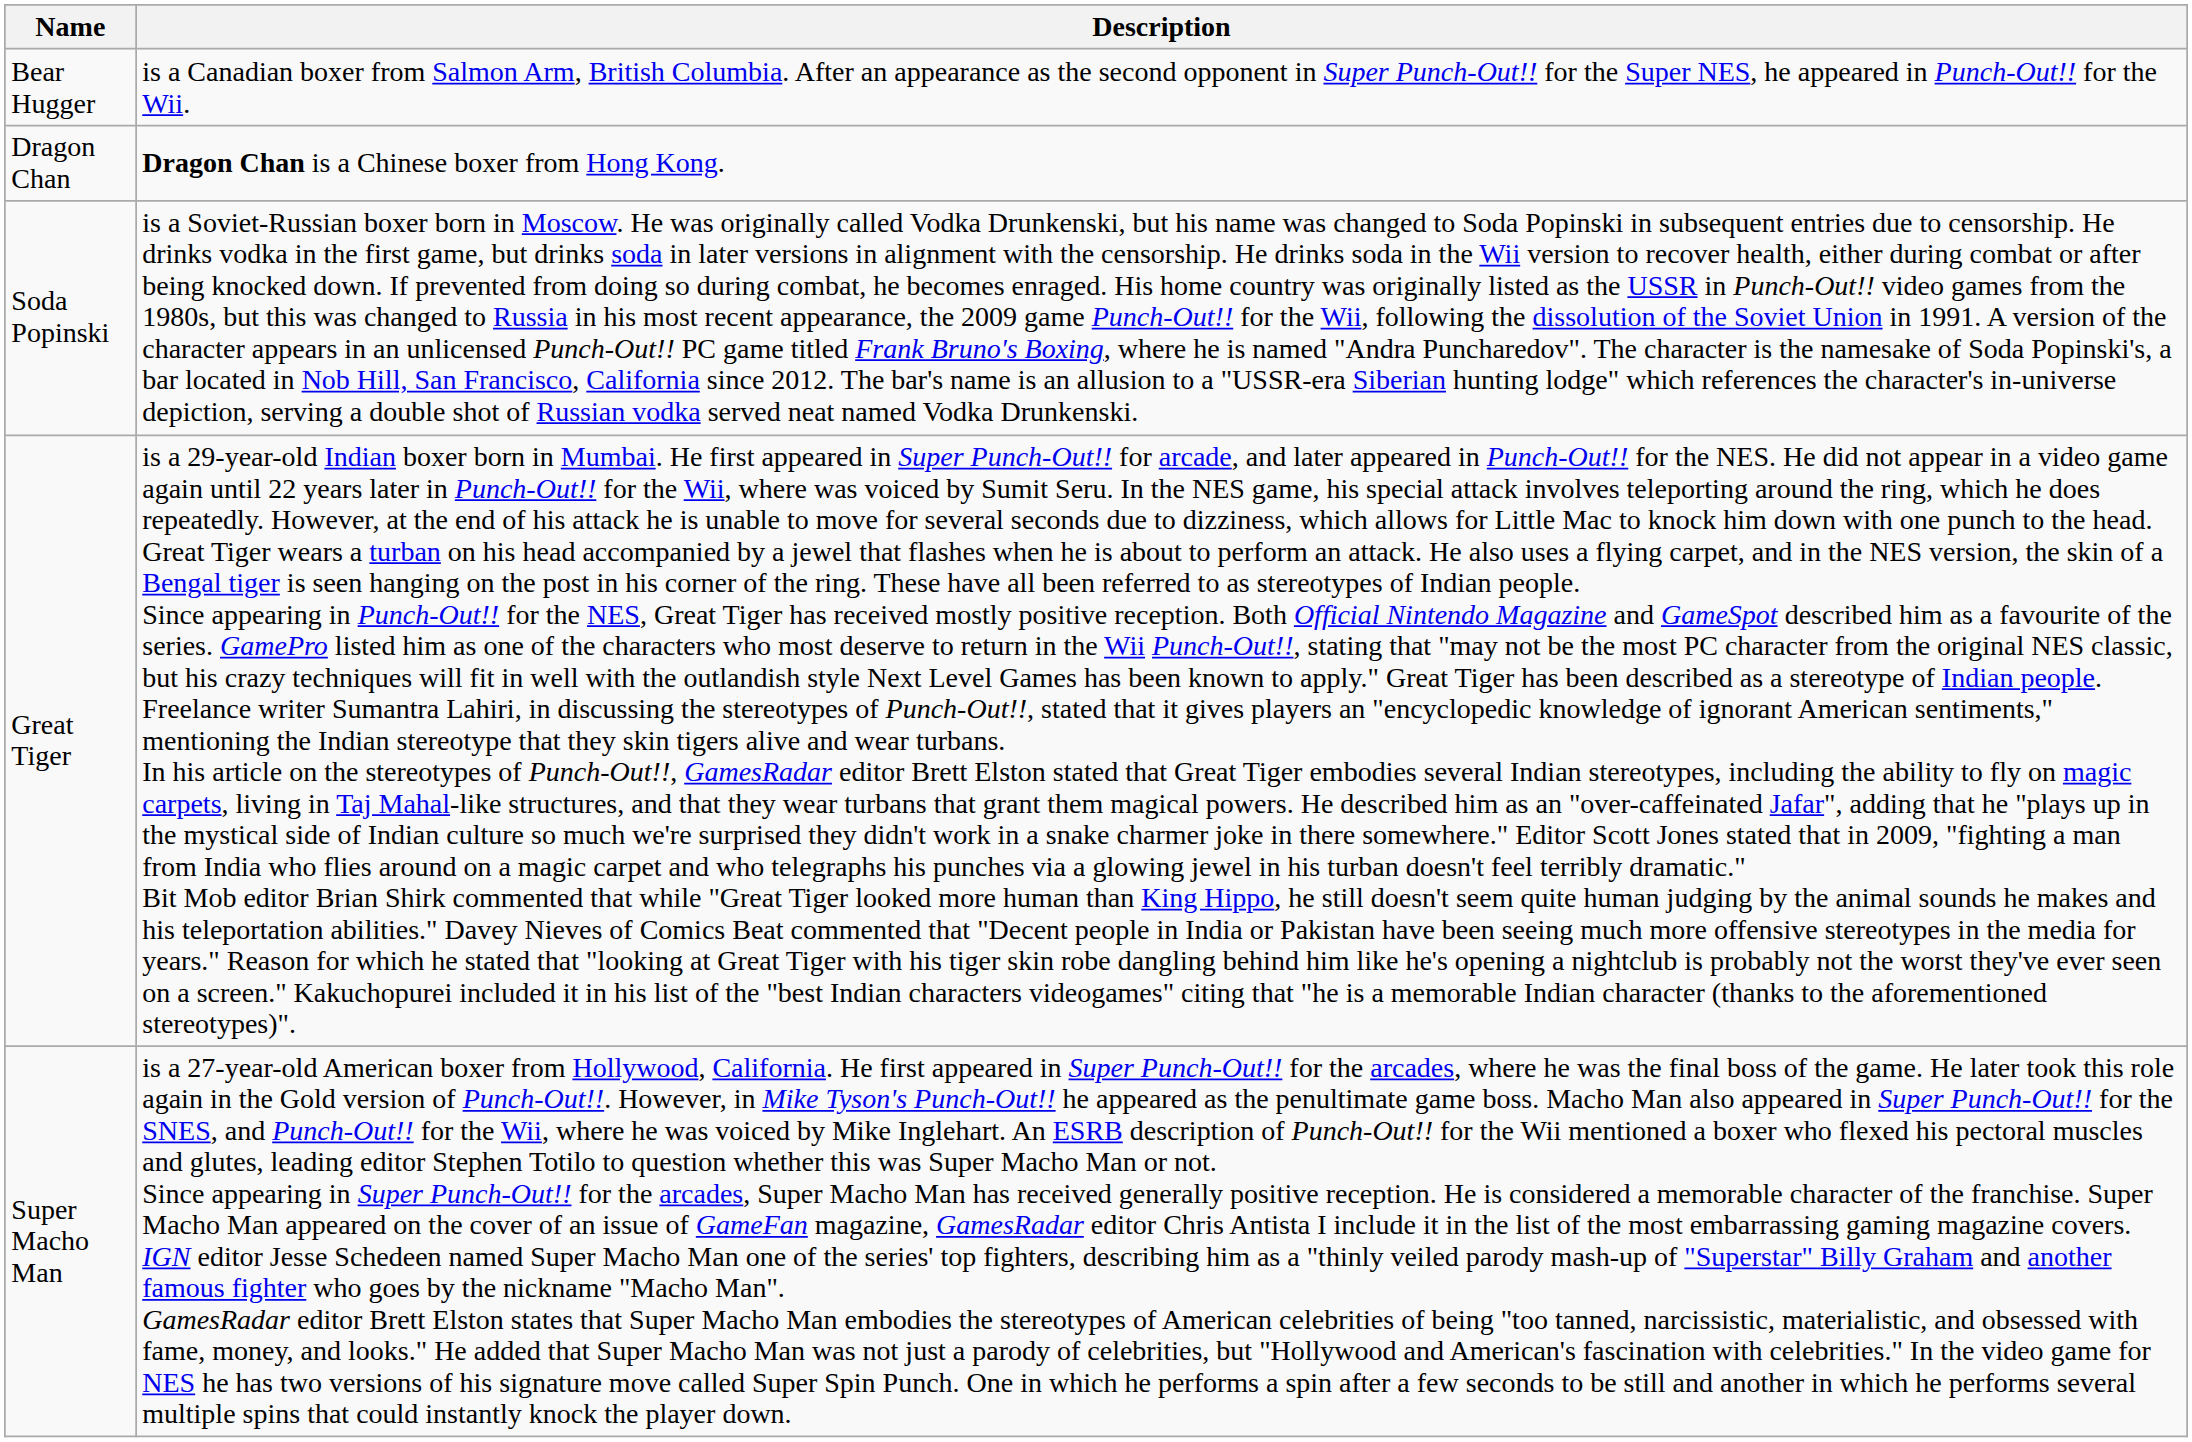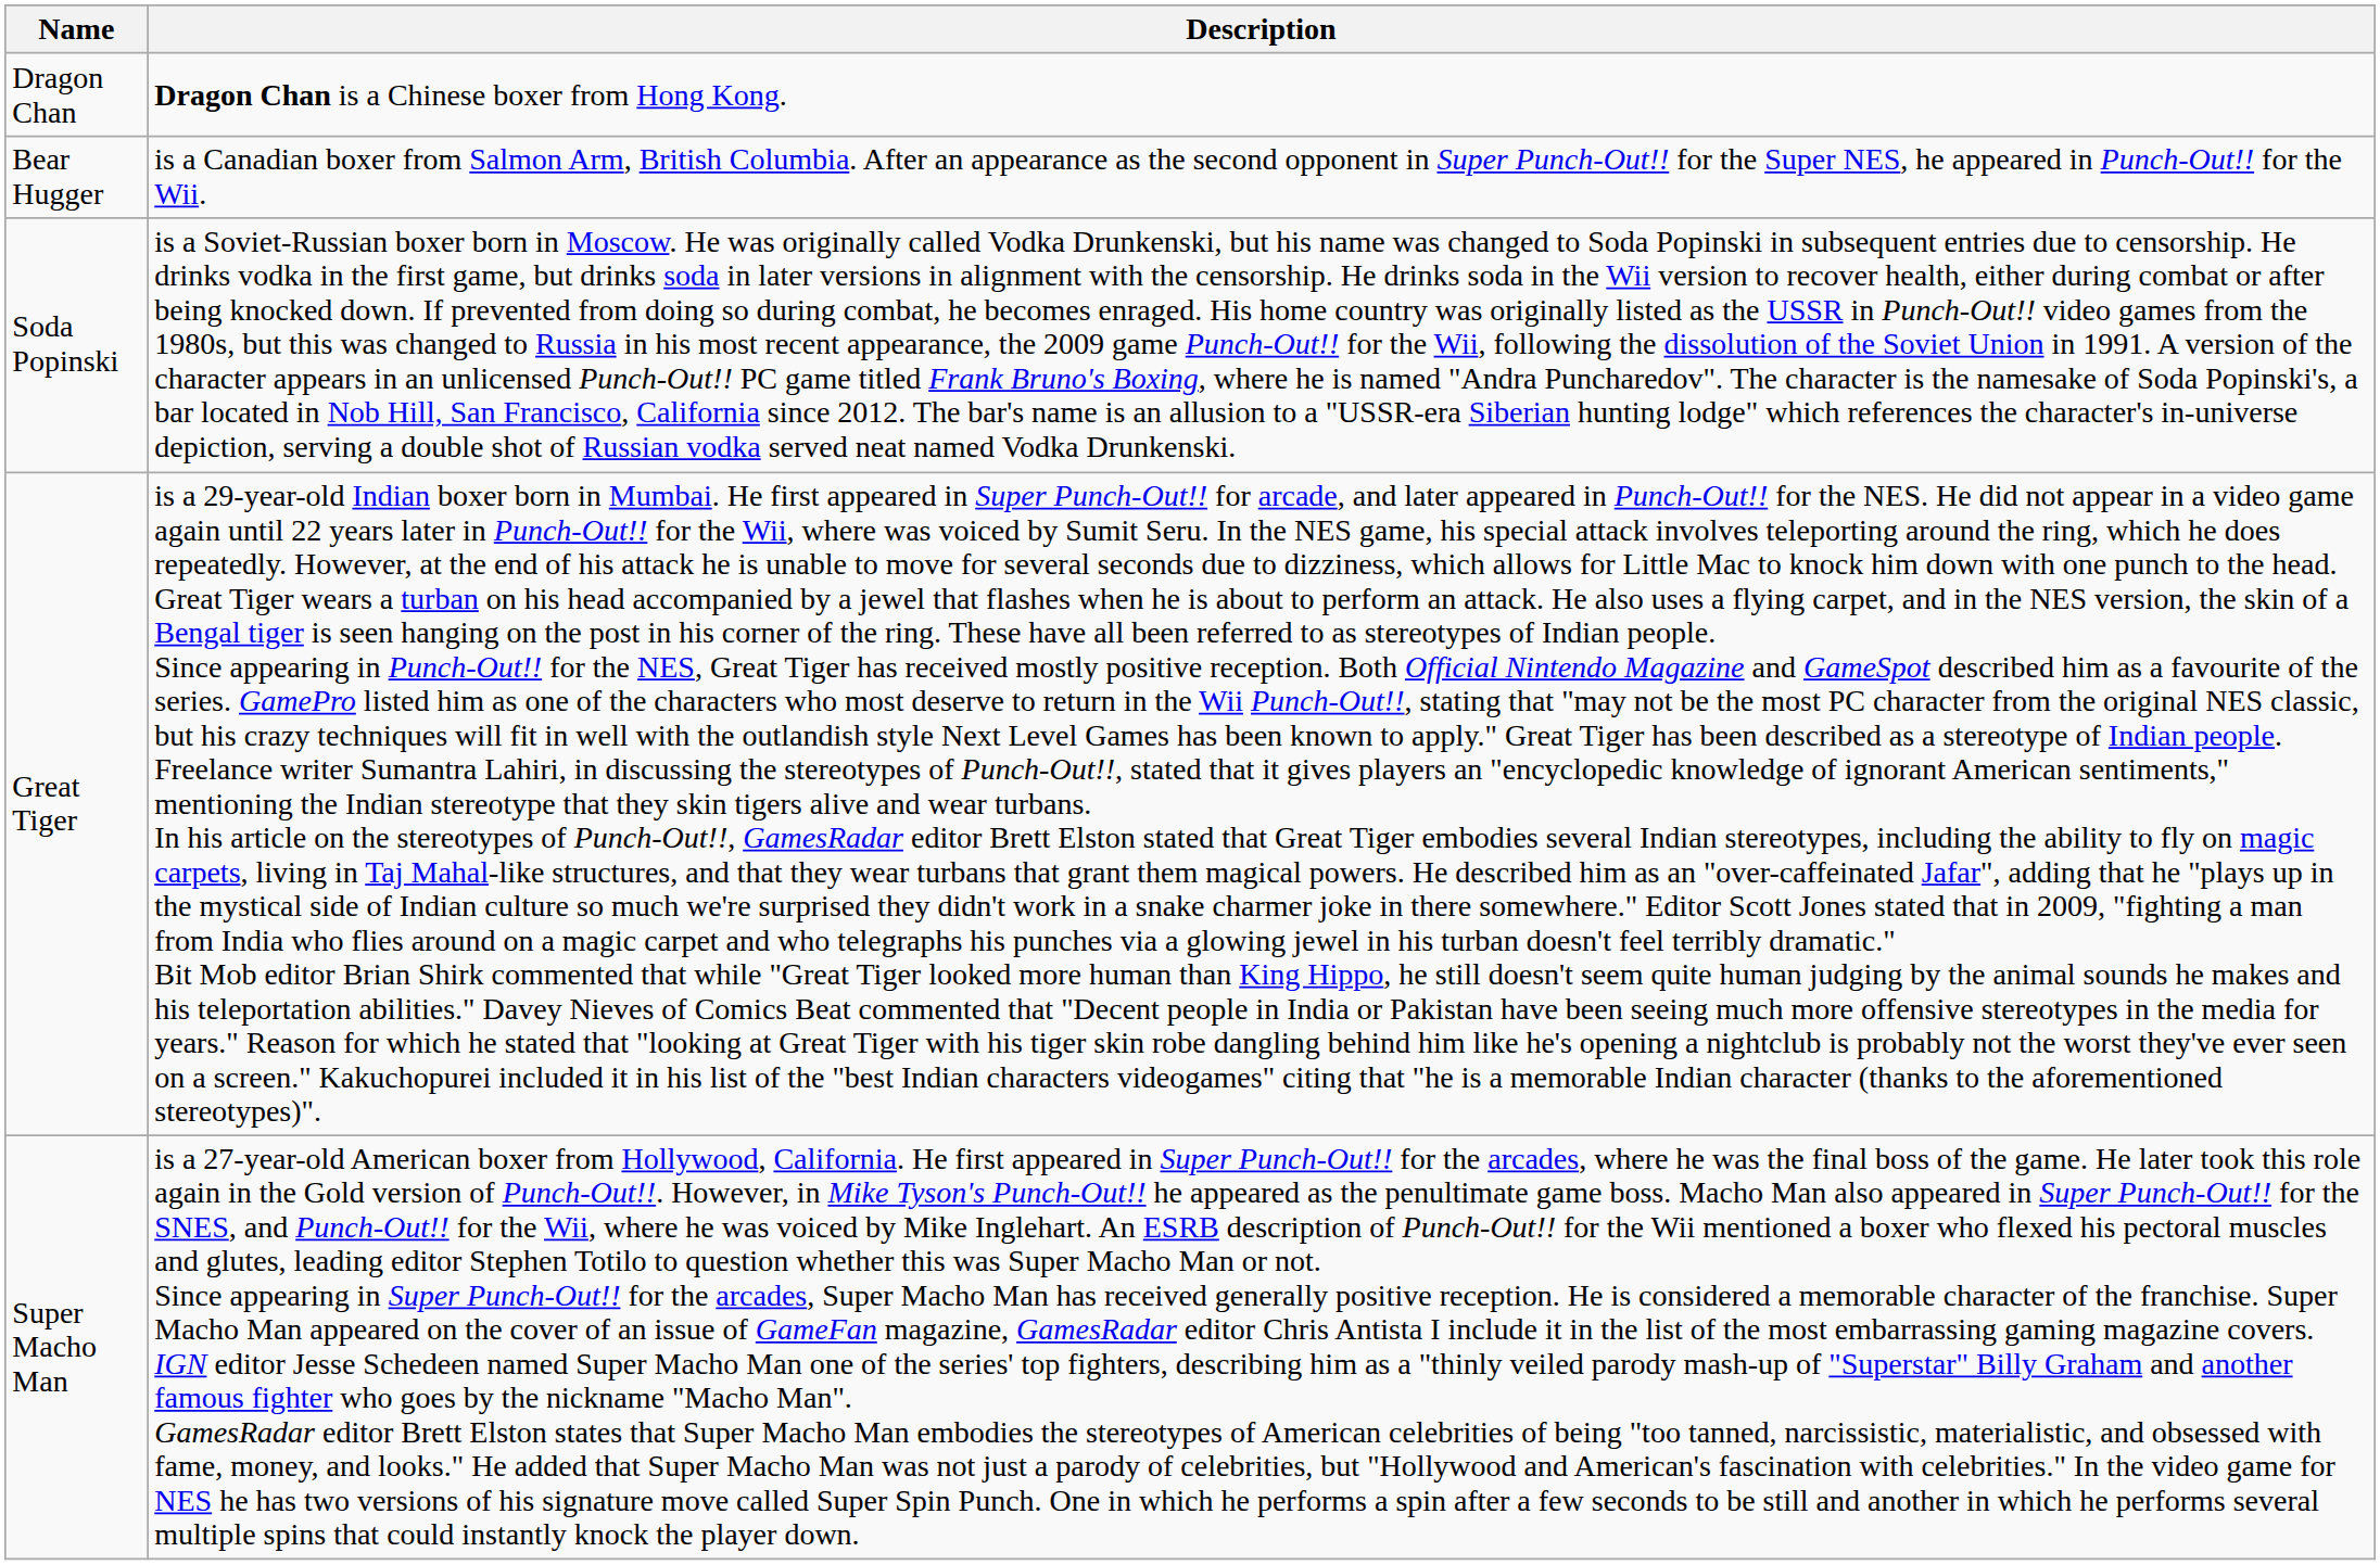rows swapped: Bear Hugger <-> Dragon Chan
